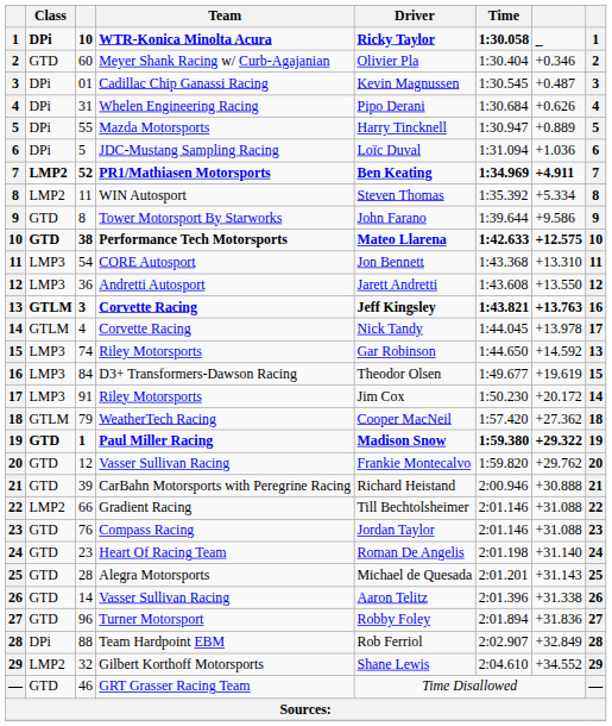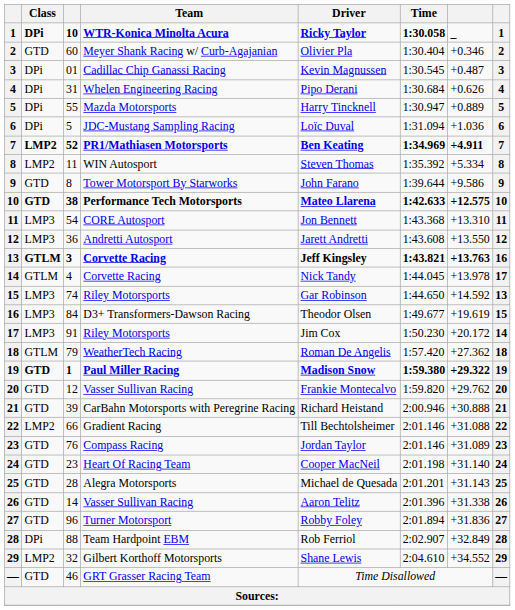WeatherTech Racing | Driver: Cooper MacNeil -> Roman De Angelis
Compass Racing | column 7: +31.088 -> +31.089
Heart Of Racing Team | Driver: Roman De Angelis -> Cooper MacNeil
